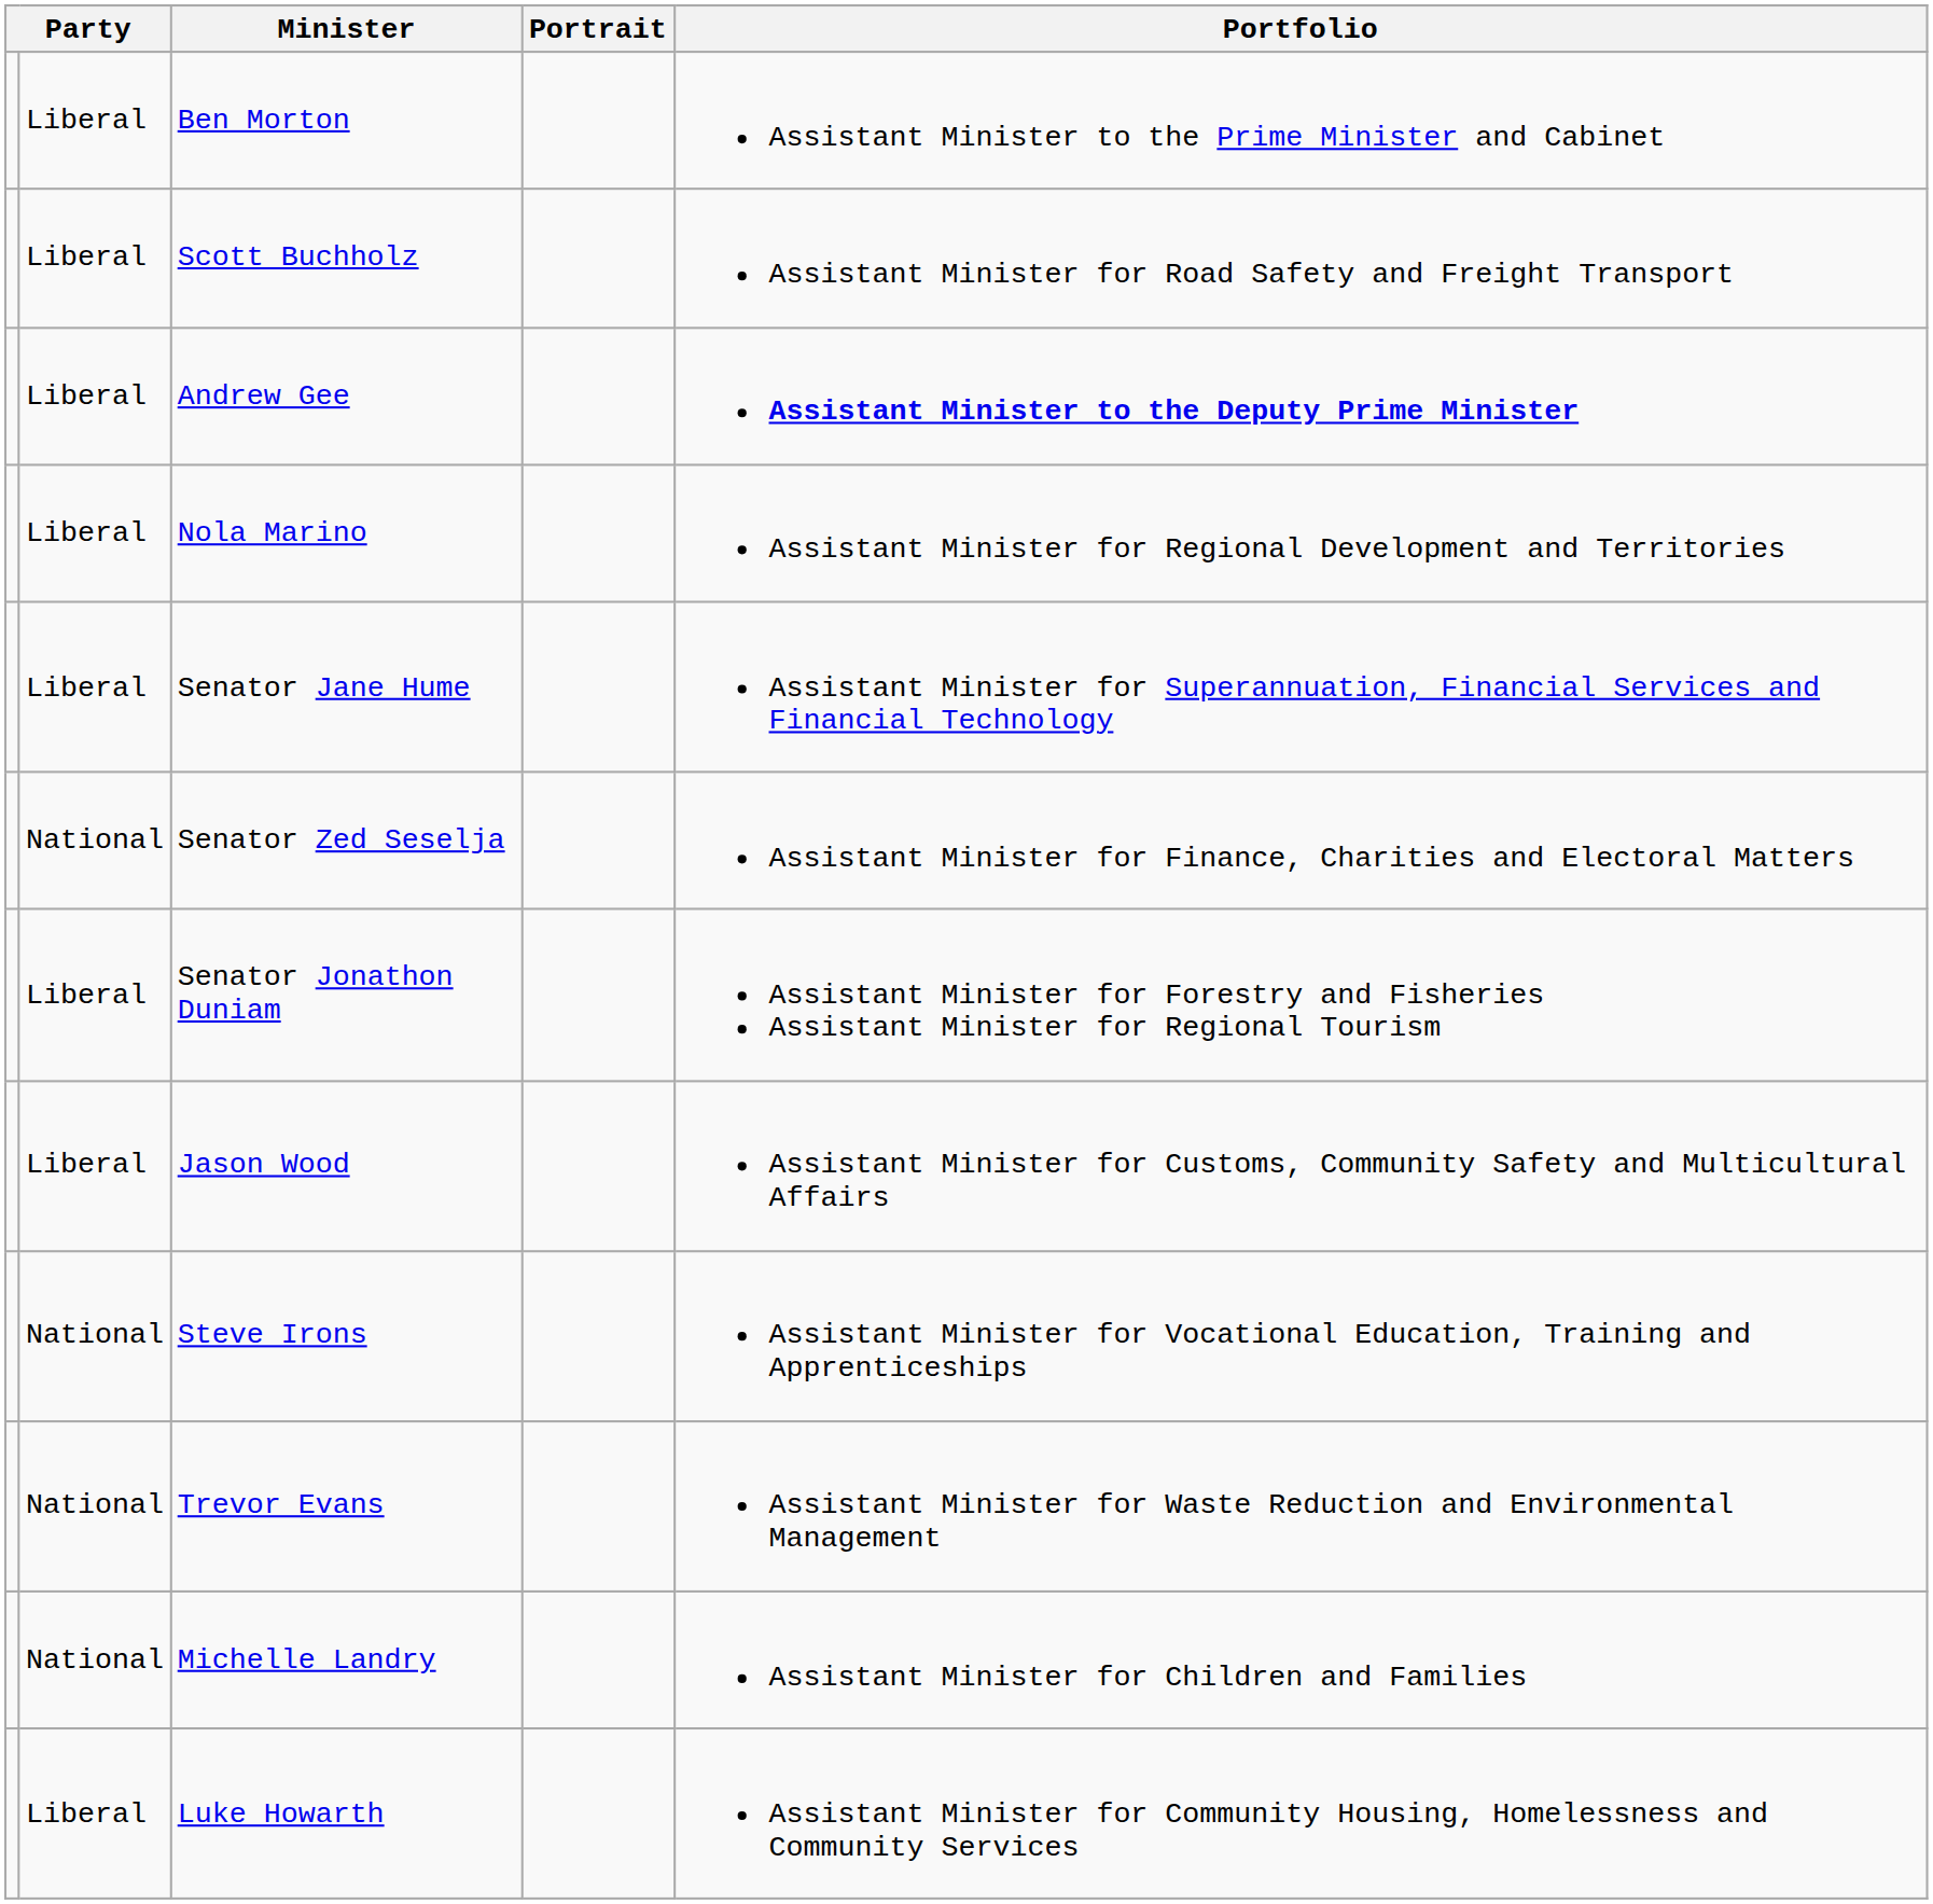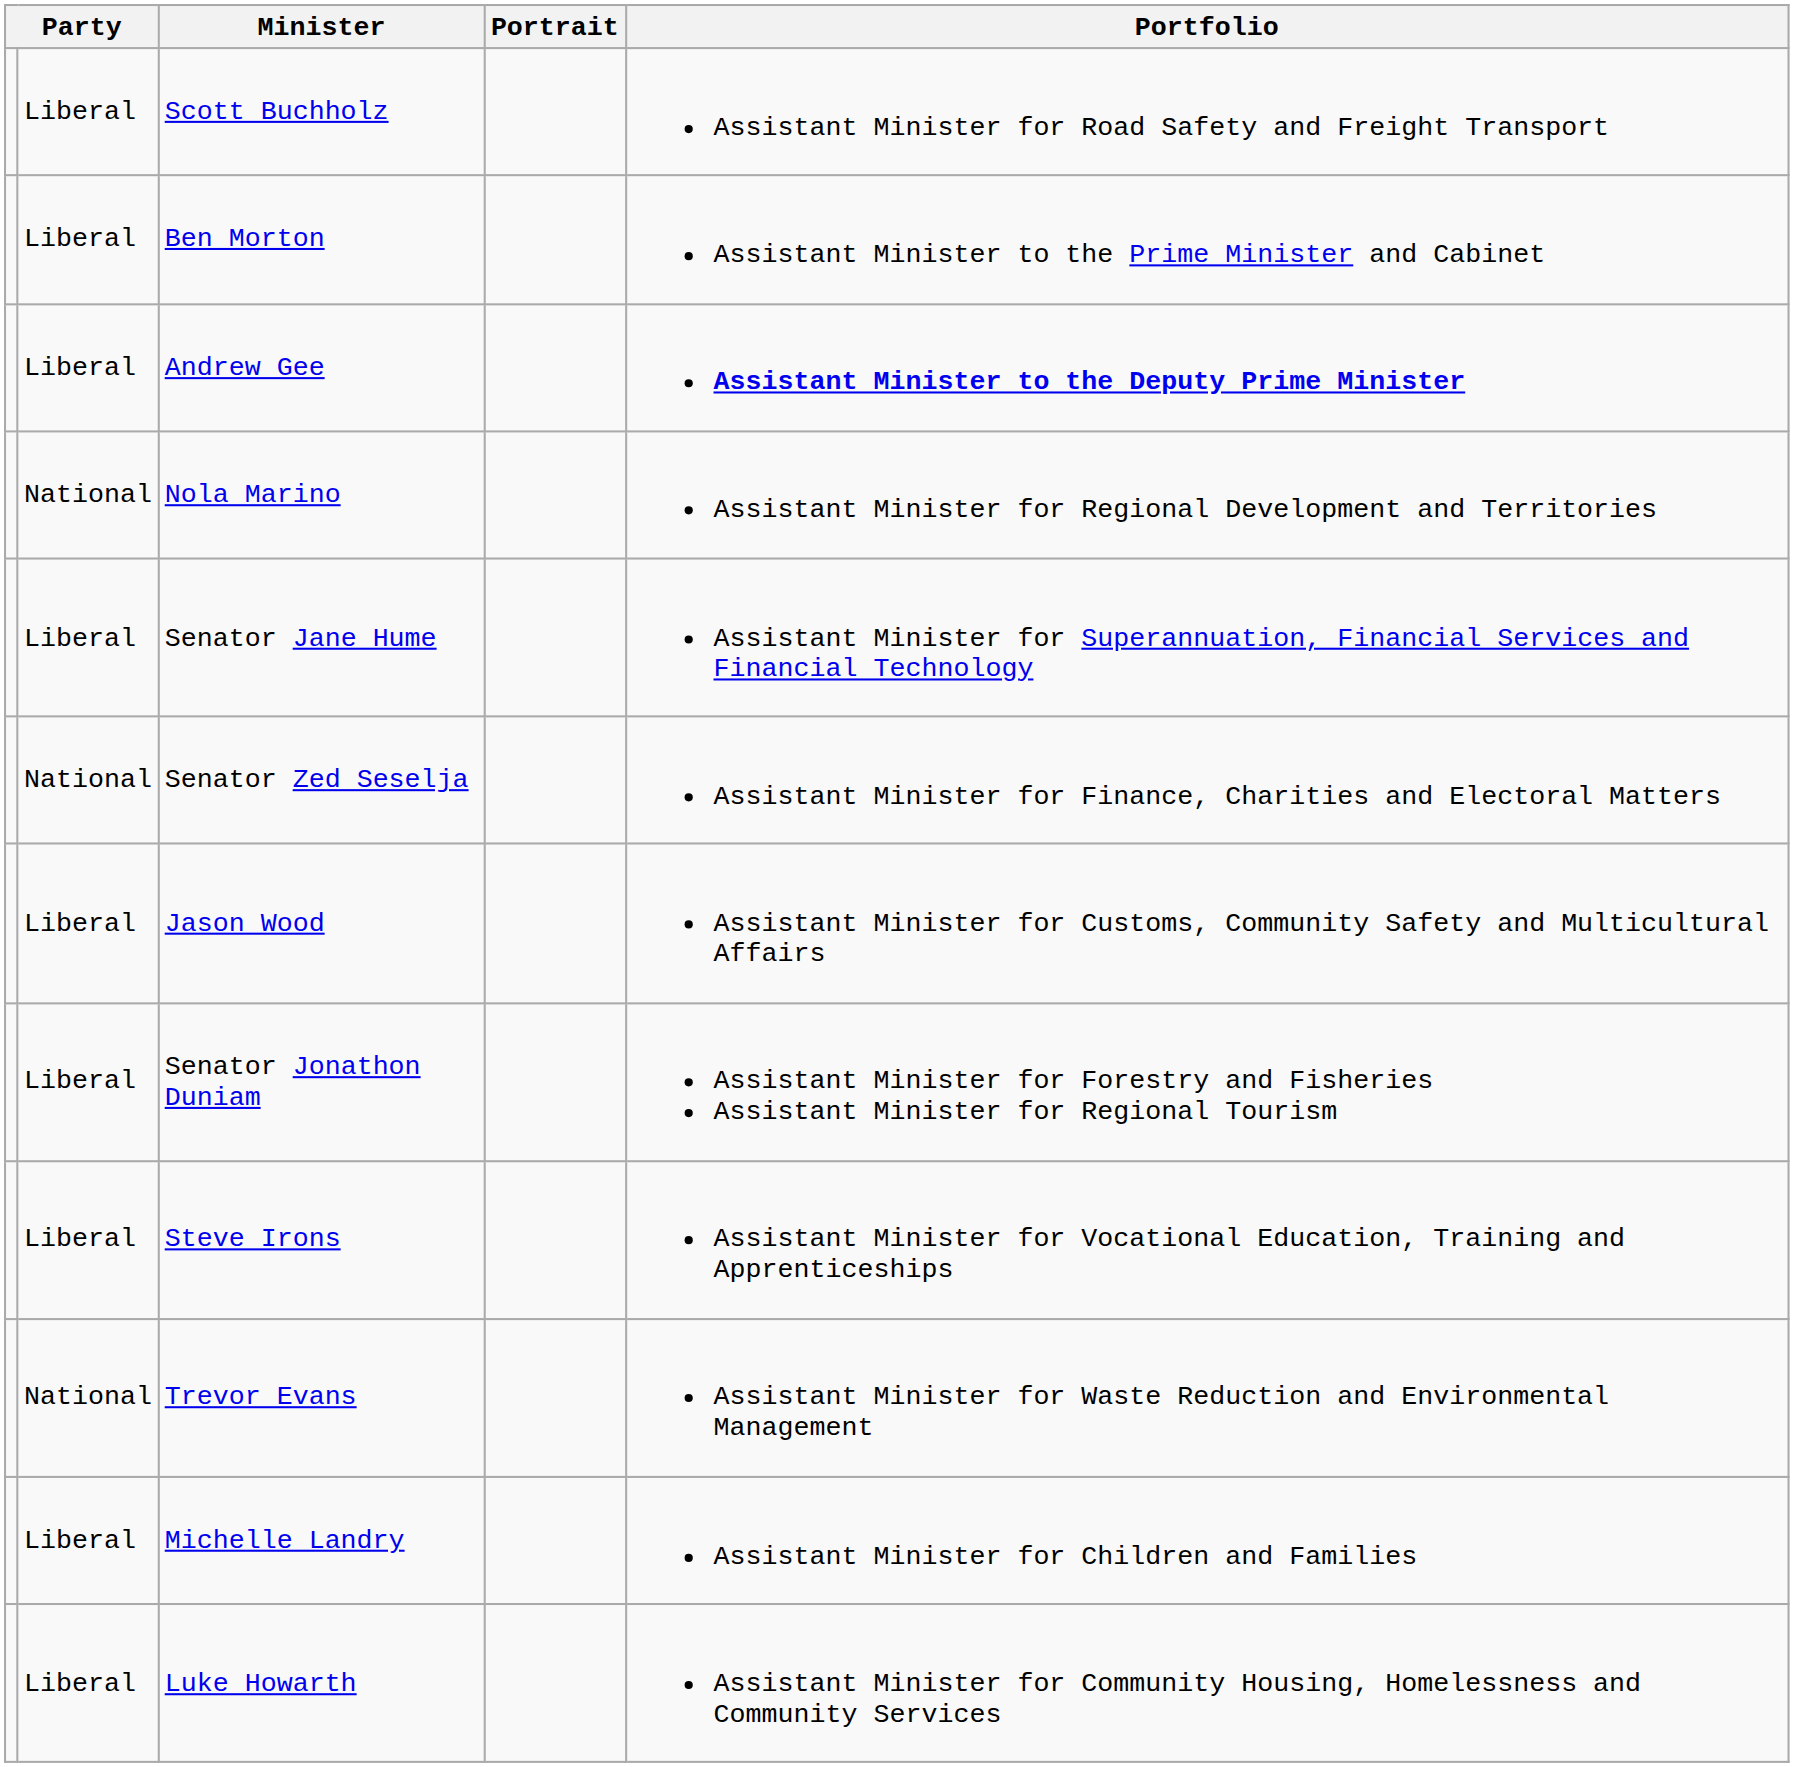rows swapped: Ben Morton <-> Scott Buchholz
Nola Marino | column 2: Liberal -> National
rows swapped: Senator Jonathon Duniam <-> Jason Wood
Steve Irons | column 2: National -> Liberal
Michelle Landry | column 2: National -> Liberal
